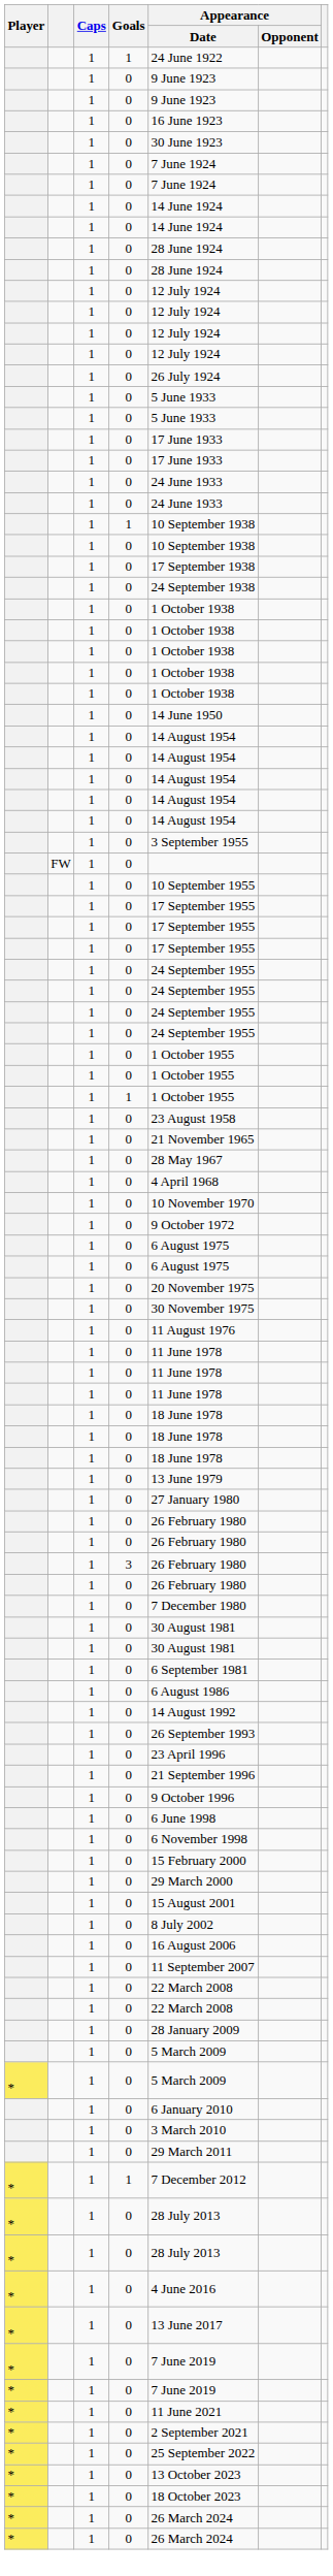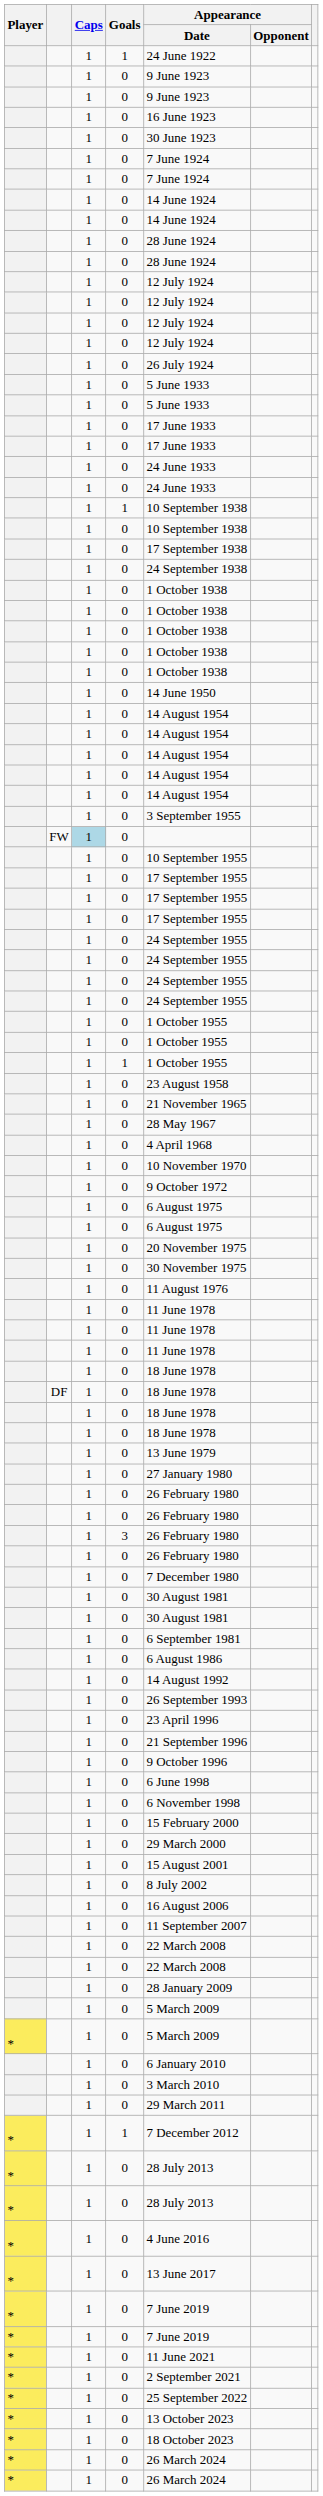FW | Caps: no background -> lightblue background
+ row: DF | 1 | 0 | 18 June 1978
